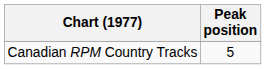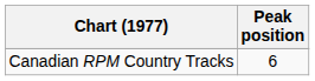Canadian RPM Country Tracks | Peak position: 5 -> 6
